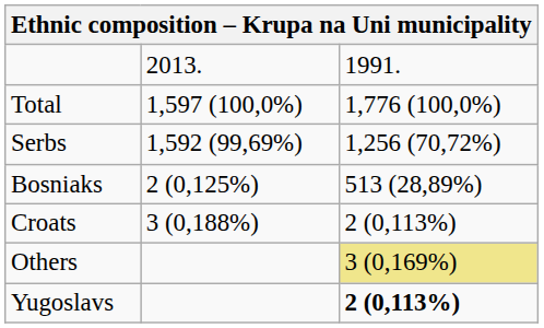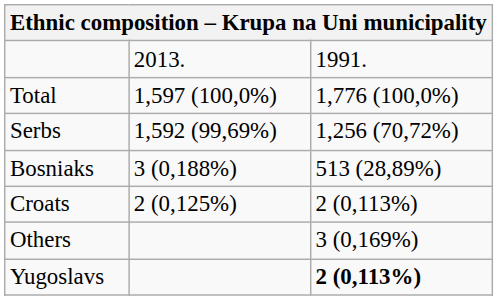Bosniaks | column 2: 2 (0,125%) -> 3 (0,188%)
Croats | column 2: 3 (0,188%) -> 2 (0,125%)
Others | column 3: khaki background -> no background
